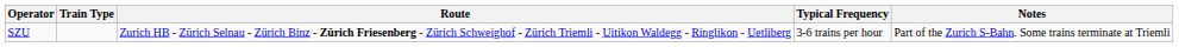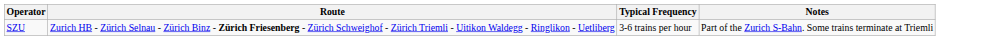- column: Train Type
